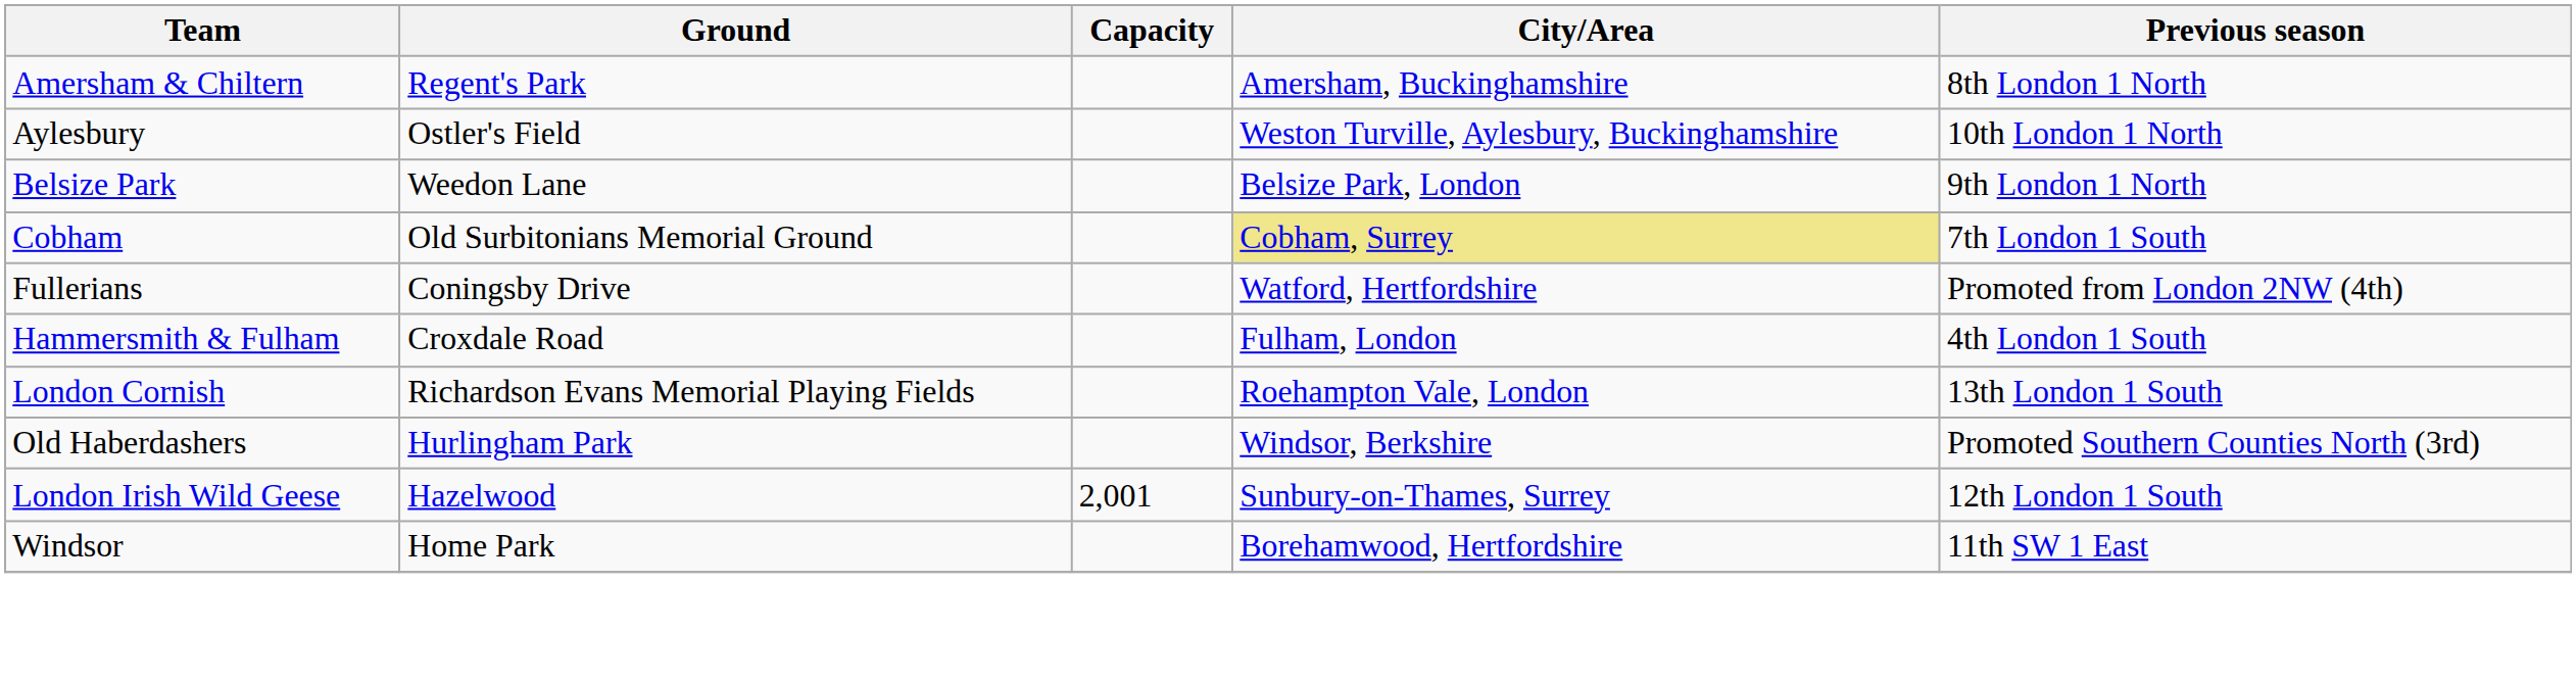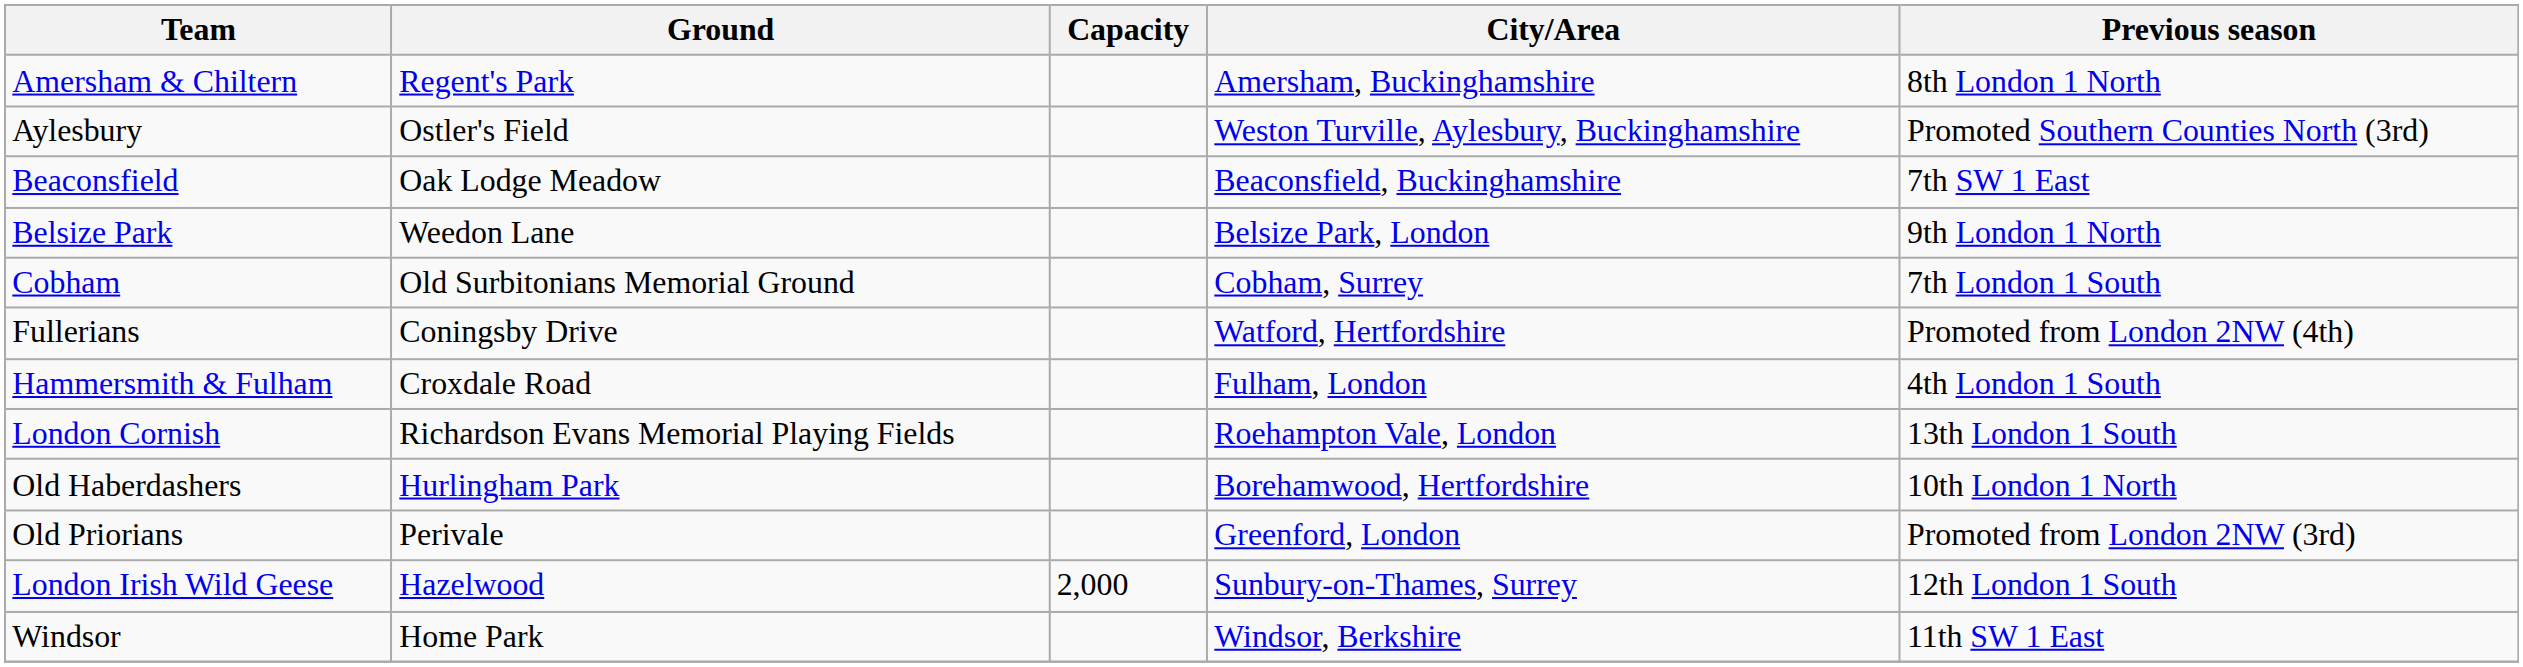Aylesbury | Previous season: 10th London 1 North -> Promoted Southern Counties North (3rd)
+ row: Beaconsfield | Oak Lodge Meadow | Beaconsfield, Buckinghamshire | 7th SW 1 East
Cobham | City/Area: khaki background -> no background
Old Haberdashers | City/Area: Windsor, Berkshire -> Borehamwood, Hertfordshire
Old Haberdashers | Previous season: Promoted Southern Counties North (3rd) -> 10th London 1 North
+ row: Old Priorians | Perivale | Greenford, London | Promoted from London 2NW (3rd)
London Irish Wild Geese | Capacity: 2,001 -> 2,000
Windsor | City/Area: Borehamwood, Hertfordshire -> Windsor, Berkshire
